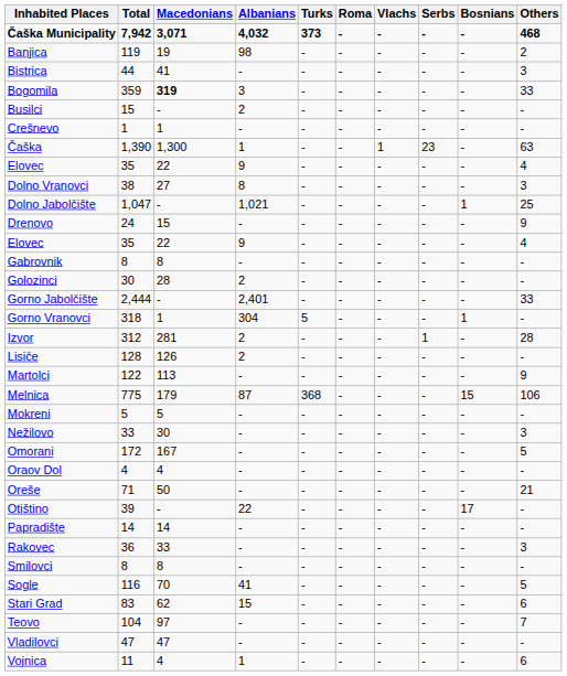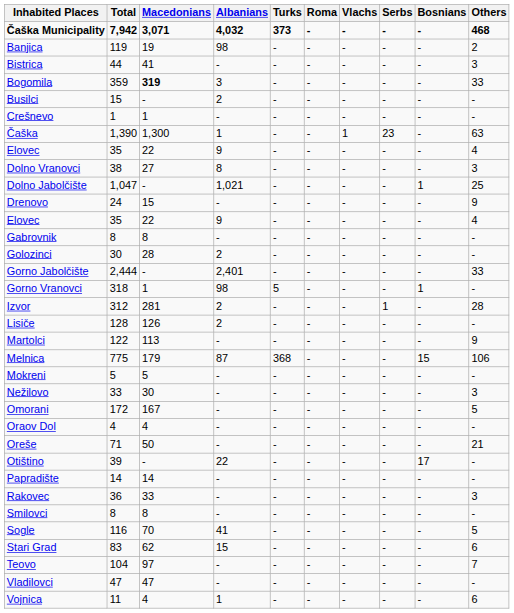Gorno Vranovci | Albanians: 304 -> 98
